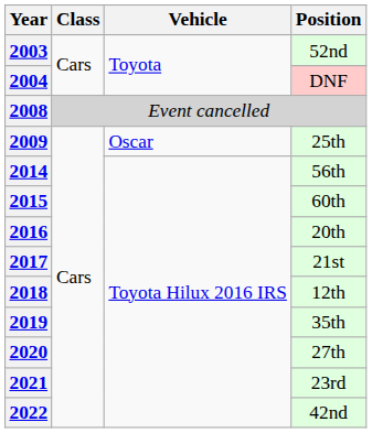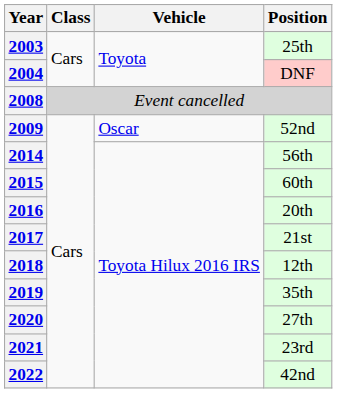2003 | Position: 52nd -> 25th
2009 | Position: 25th -> 52nd
